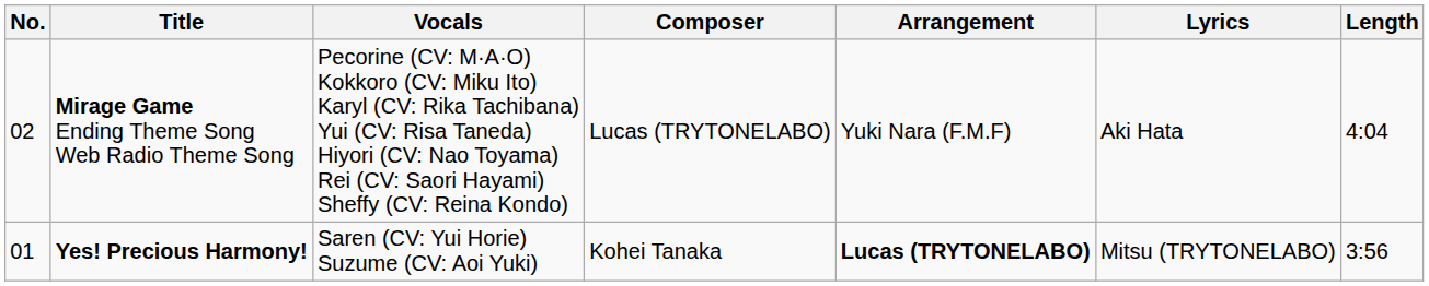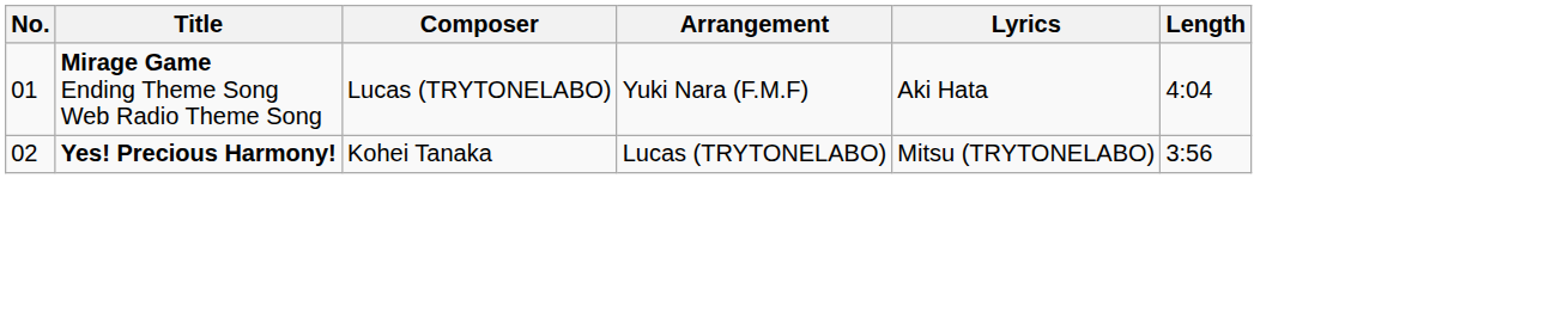- column: Vocals | Pecorine (CV: M·A·O) Kokkoro (CV: Miku Ito) Karyl (CV: Rika Tachibana) Yui (CV: Risa Taneda) Hiyori (CV: Nao Toyama) Rei (CV: Saori Hayami) Sheffy (CV: Reina Kondo) | Saren (CV: Yui Horie) Suzume (CV: Aoi Yuki)
Mirage Game Ending Theme Song Web Radio Theme Song | No.: 02 -> 01
Yes! Precious Harmony! | No.: 01 -> 02
Yes! Precious Harmony! | Arrangement: bold -> normal
